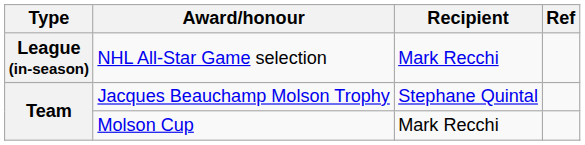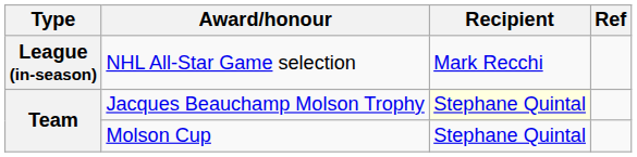Jacques Beauchamp Molson Trophy | Recipient: no background -> lightyellow background
Molson Cup | Recipient: Mark Recchi -> Stephane Quintal
